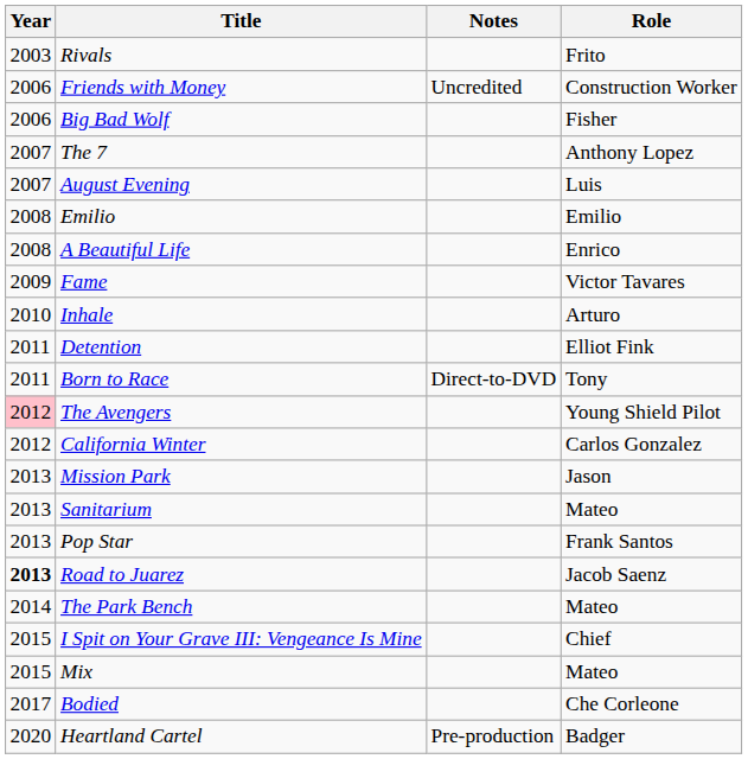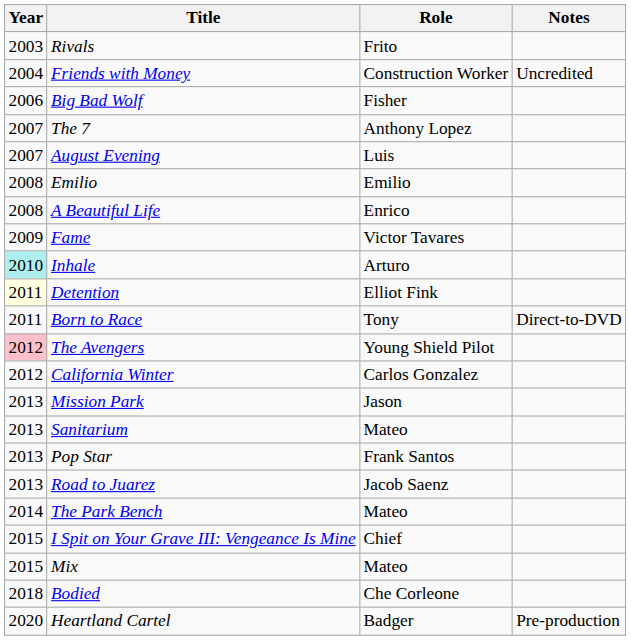columns swapped: Role <-> Notes
Friends with Money | Year: 2006 -> 2004
Inhale | Year: no background -> paleturquoise background
Detention | Year: no background -> lightyellow background
Road to Juarez | Year: bold -> normal
Bodied | Year: 2017 -> 2018
